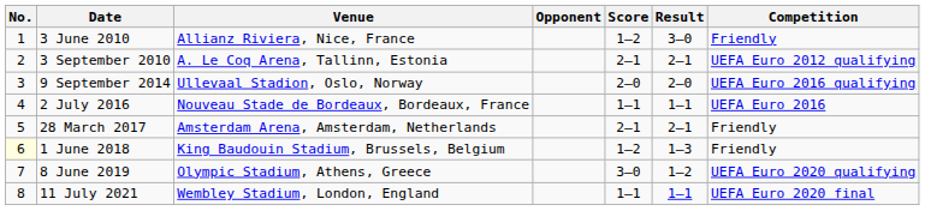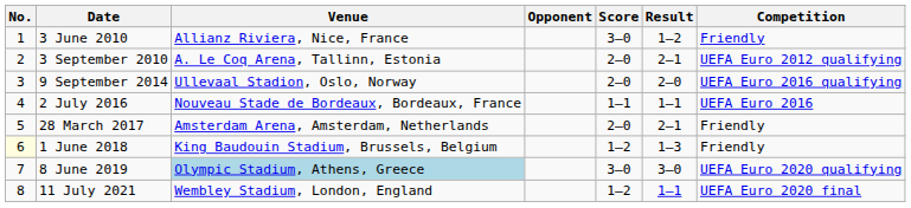3 June 2010 | Score: 1–2 -> 3–0
3 June 2010 | Result: 3–0 -> 1–2
3 September 2010 | Score: 2–1 -> 2–0
28 March 2017 | Score: 2–1 -> 2–0
8 June 2019 | Venue: no background -> lightblue background
8 June 2019 | Result: 1–2 -> 3–0
11 July 2021 | Score: 1–1 -> 1–2
